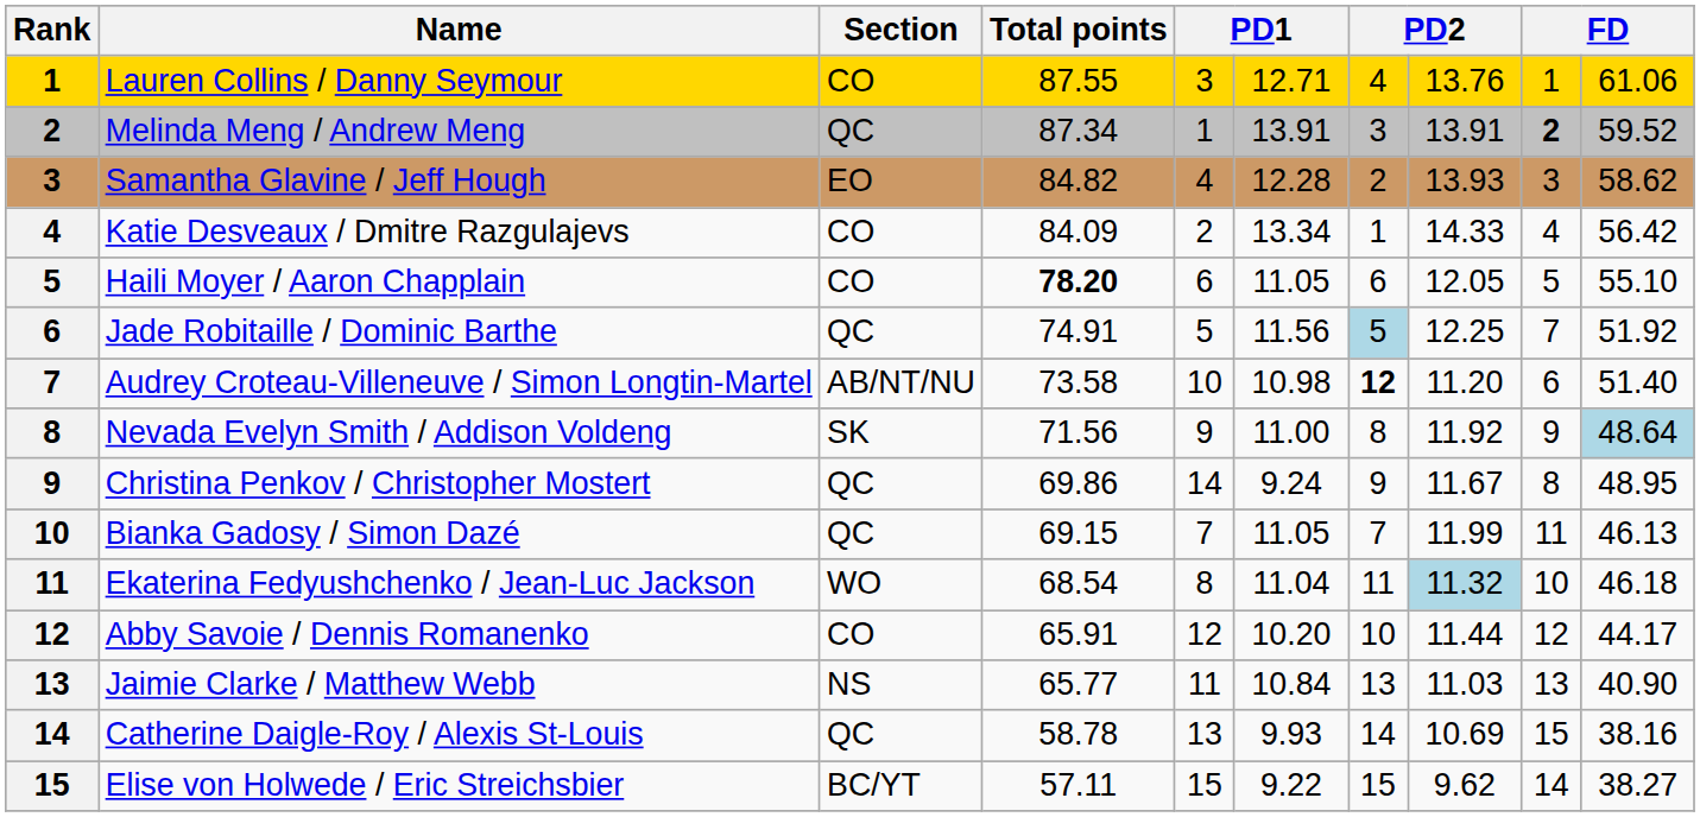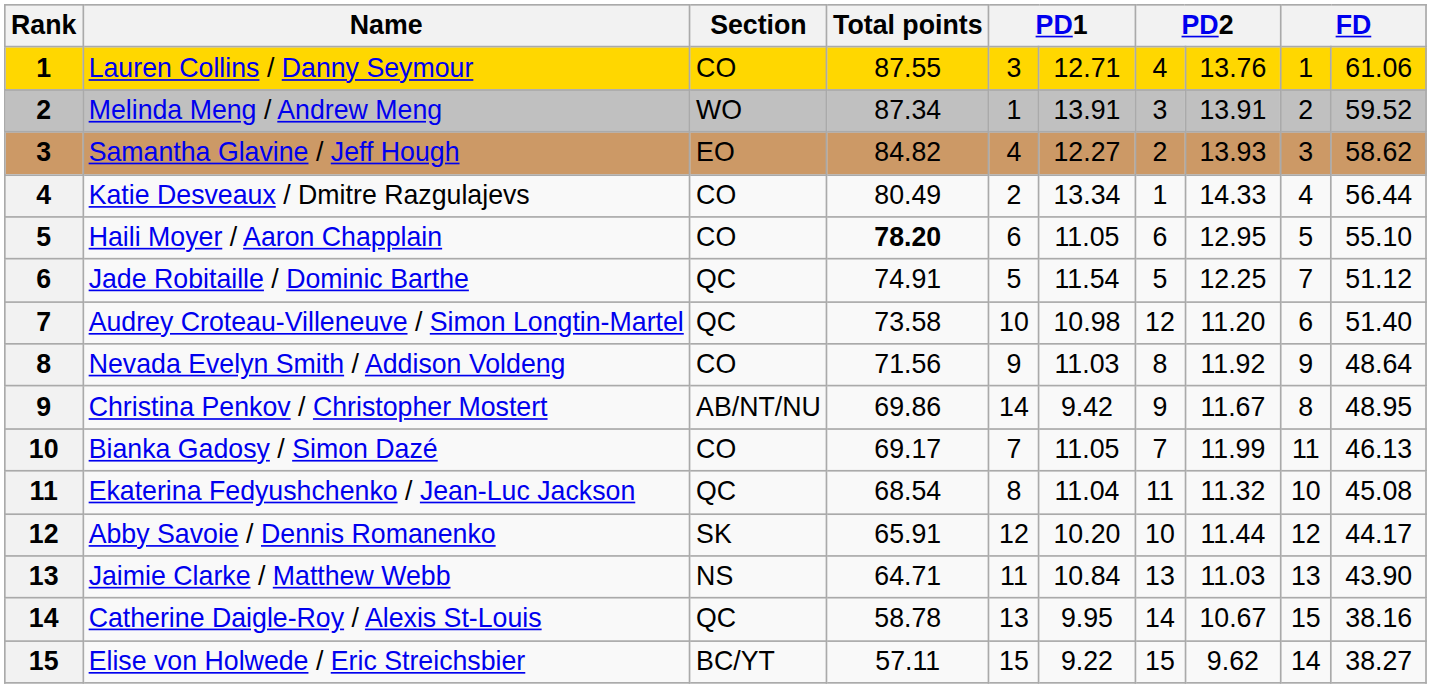Melinda Meng / Andrew Meng | Section: QC -> WO
Melinda Meng / Andrew Meng | column 9: bold -> normal
Samantha Glavine / Jeff Hough | column 6: 12.28 -> 12.27
Katie Desveaux / Dmitre Razgulajevs | Total points: 84.09 -> 80.49
Katie Desveaux / Dmitre Razgulajevs | column 10: 56.42 -> 56.44
Haili Moyer / Aaron Chapplain | column 8: 12.05 -> 12.95
Jade Robitaille / Dominic Barthe | column 6: 11.56 -> 11.54
Jade Robitaille / Dominic Barthe | column 7: lightblue background -> no background
Jade Robitaille / Dominic Barthe | column 10: 51.92 -> 51.12
Audrey Croteau-Villeneuve / Simon Longtin-Martel | Section: AB/NT/NU -> QC
Audrey Croteau-Villeneuve / Simon Longtin-Martel | column 7: bold -> normal
Nevada Evelyn Smith / Addison Voldeng | Section: SK -> CO
Nevada Evelyn Smith / Addison Voldeng | column 6: 11.00 -> 11.03
Nevada Evelyn Smith / Addison Voldeng | column 10: lightblue background -> no background
Christina Penkov / Christopher Mostert | Section: QC -> AB/NT/NU
Christina Penkov / Christopher Mostert | column 6: 9.24 -> 9.42
Bianka Gadosy / Simon Dazé | Section: QC -> CO
Bianka Gadosy / Simon Dazé | Total points: 69.15 -> 69.17
Ekaterina Fedyushchenko / Jean-Luc Jackson | Section: WO -> QC
Ekaterina Fedyushchenko / Jean-Luc Jackson | column 8: lightblue background -> no background
Ekaterina Fedyushchenko / Jean-Luc Jackson | column 10: 46.18 -> 45.08
Abby Savoie / Dennis Romanenko | Section: CO -> SK
Jaimie Clarke / Matthew Webb | Total points: 65.77 -> 64.71
Jaimie Clarke / Matthew Webb | column 10: 40.90 -> 43.90
Catherine Daigle-Roy / Alexis St-Louis | column 6: 9.93 -> 9.95
Catherine Daigle-Roy / Alexis St-Louis | column 8: 10.69 -> 10.67
